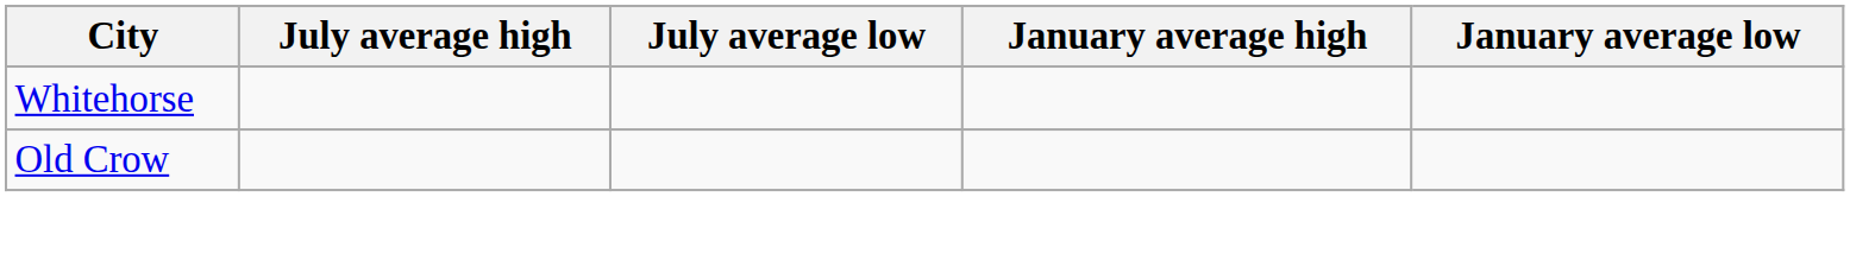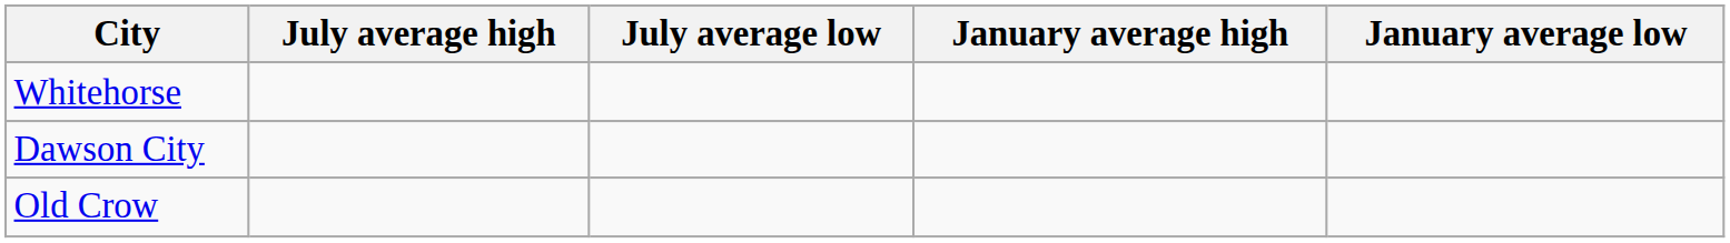+ row: Dawson City
